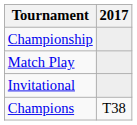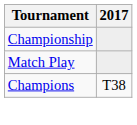- row: Invitational
